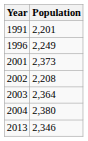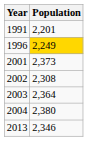1996 | Population: no background -> gold background
2002 | Population: 2,208 -> 2,308
